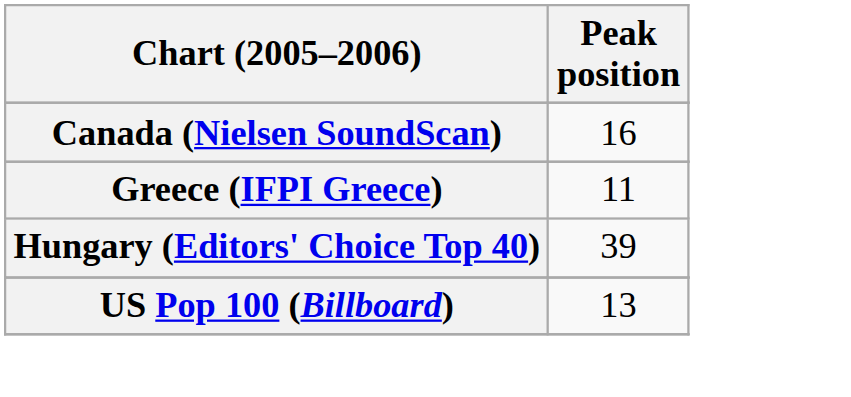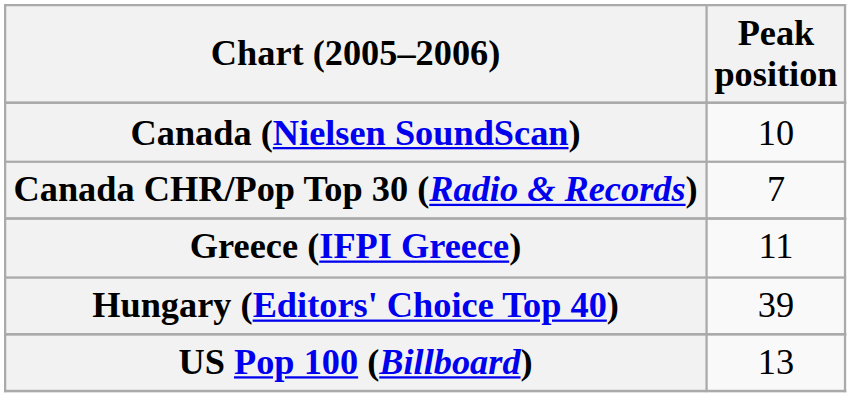Canada (Nielsen SoundScan) | Peak position: 16 -> 10
+ row: Canada CHR/Pop Top 30 (Radio & Records) | 7
